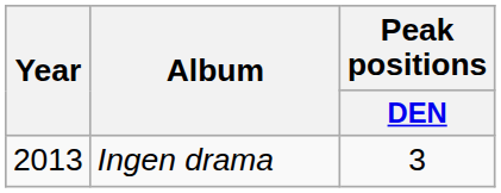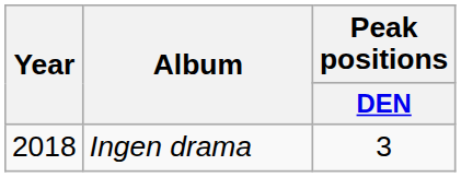Ingen drama | Year: 2013 -> 2018
